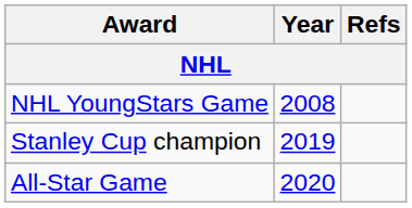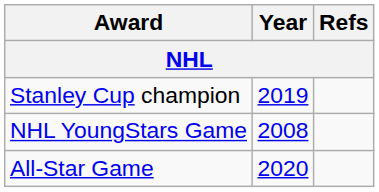rows swapped: NHL YoungStars Game <-> Stanley Cup champion
